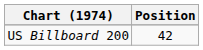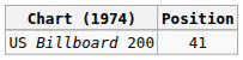US Billboard 200 | Position: 42 -> 41
